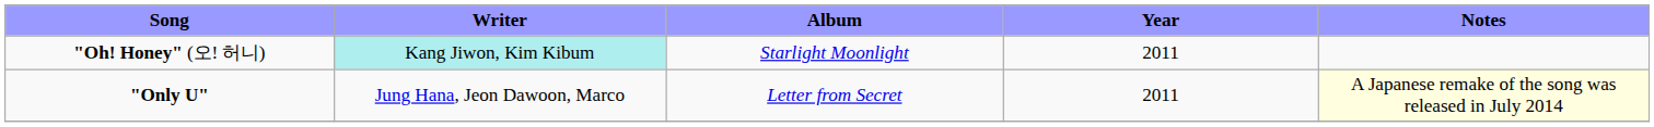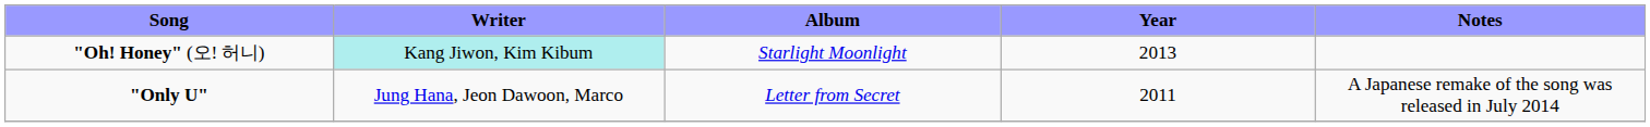"Oh! Honey" (오! 허니) | Year: 2011 -> 2013
"Only U" | Notes: lightyellow background -> no background
